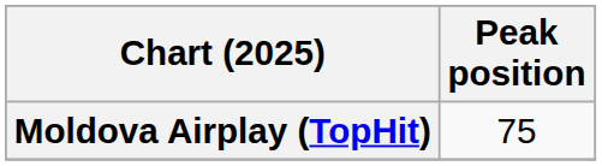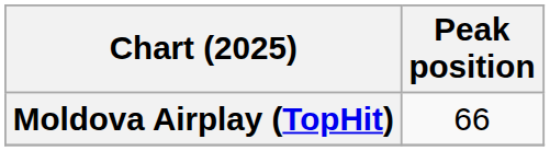Moldova Airplay (TopHit) | Peak position: 75 -> 66
